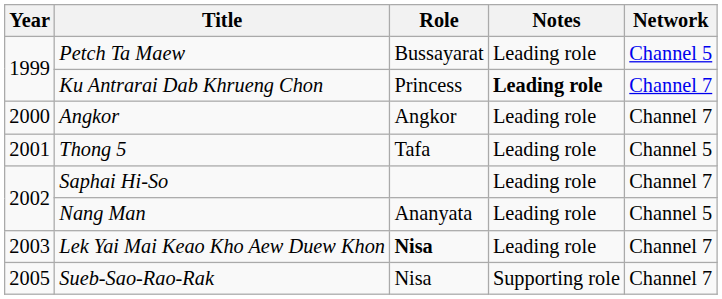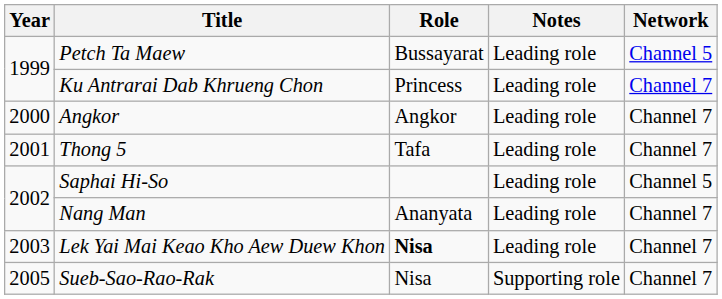Ku Antrarai Dab Khrueng Chon | Notes: bold -> normal
Thong 5 | Network: Channel 5 -> Channel 7
Saphai Hi-So | Network: Channel 7 -> Channel 5
Nang Man | Network: Channel 5 -> Channel 7
